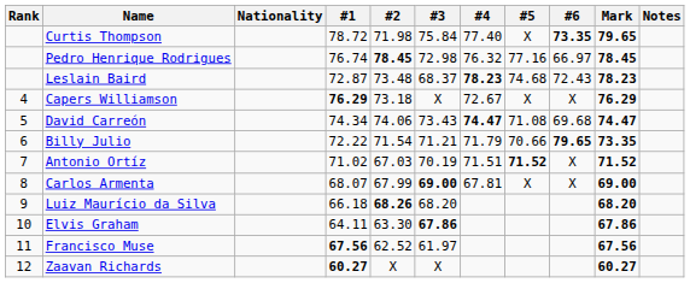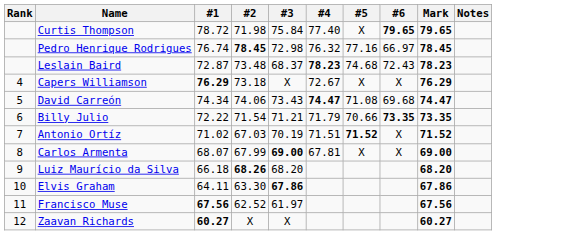- column: Nationality
Curtis Thompson | #6: 73.35 -> 79.65
Billy Julio | #6: 79.65 -> 73.35
